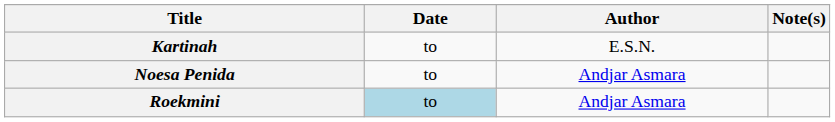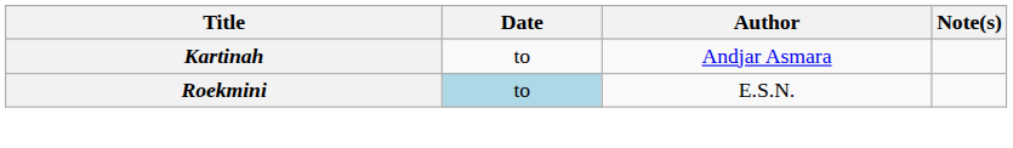Kartinah | Author: E.S.N. -> Andjar Asmara
- row: Noesa Penida | to | Andjar Asmara
Roekmini | Author: Andjar Asmara -> E.S.N.
